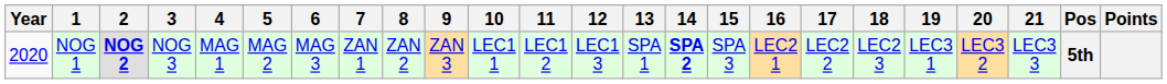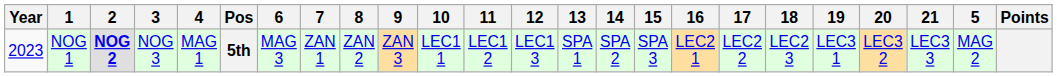columns swapped: 5 <-> Pos
NOG 1 | Year: 2020 -> 2023
NOG 1 | 14: bold -> normal
